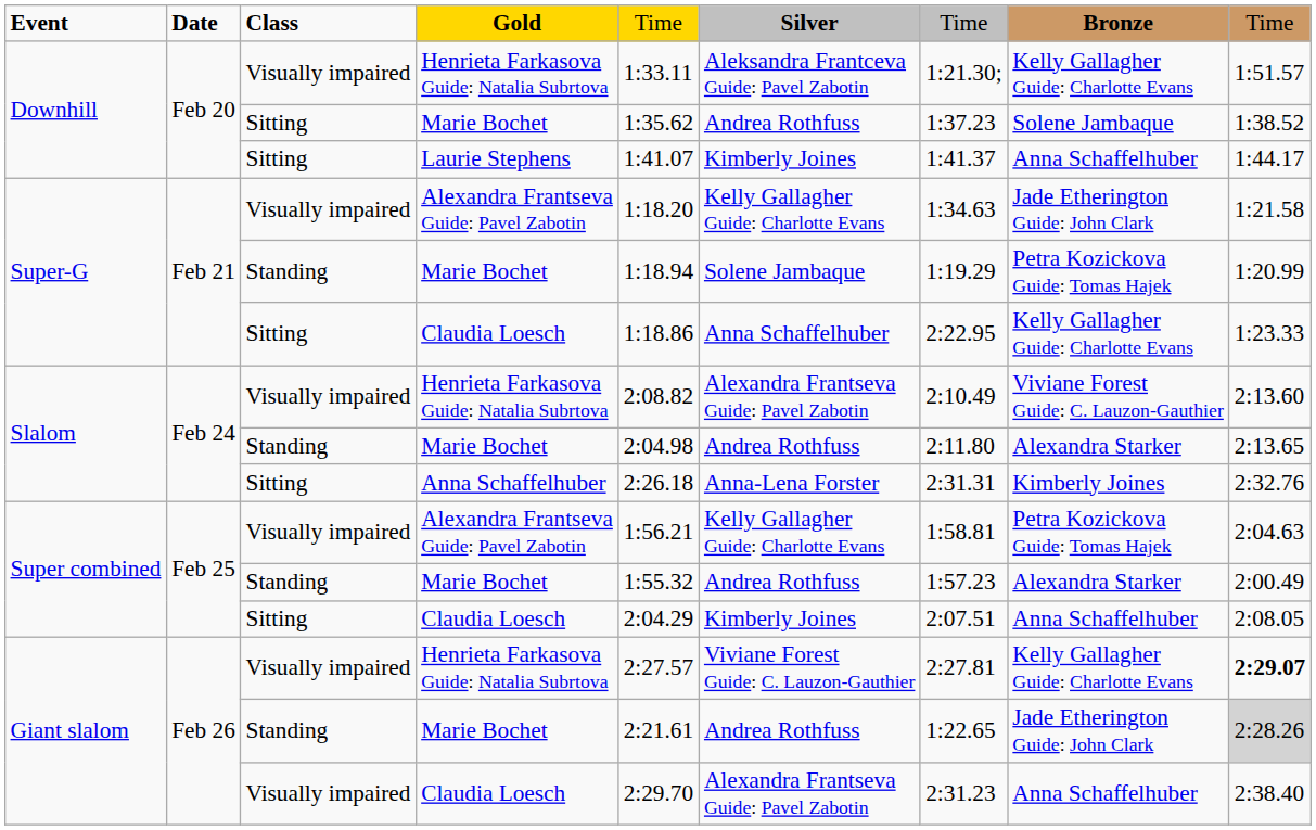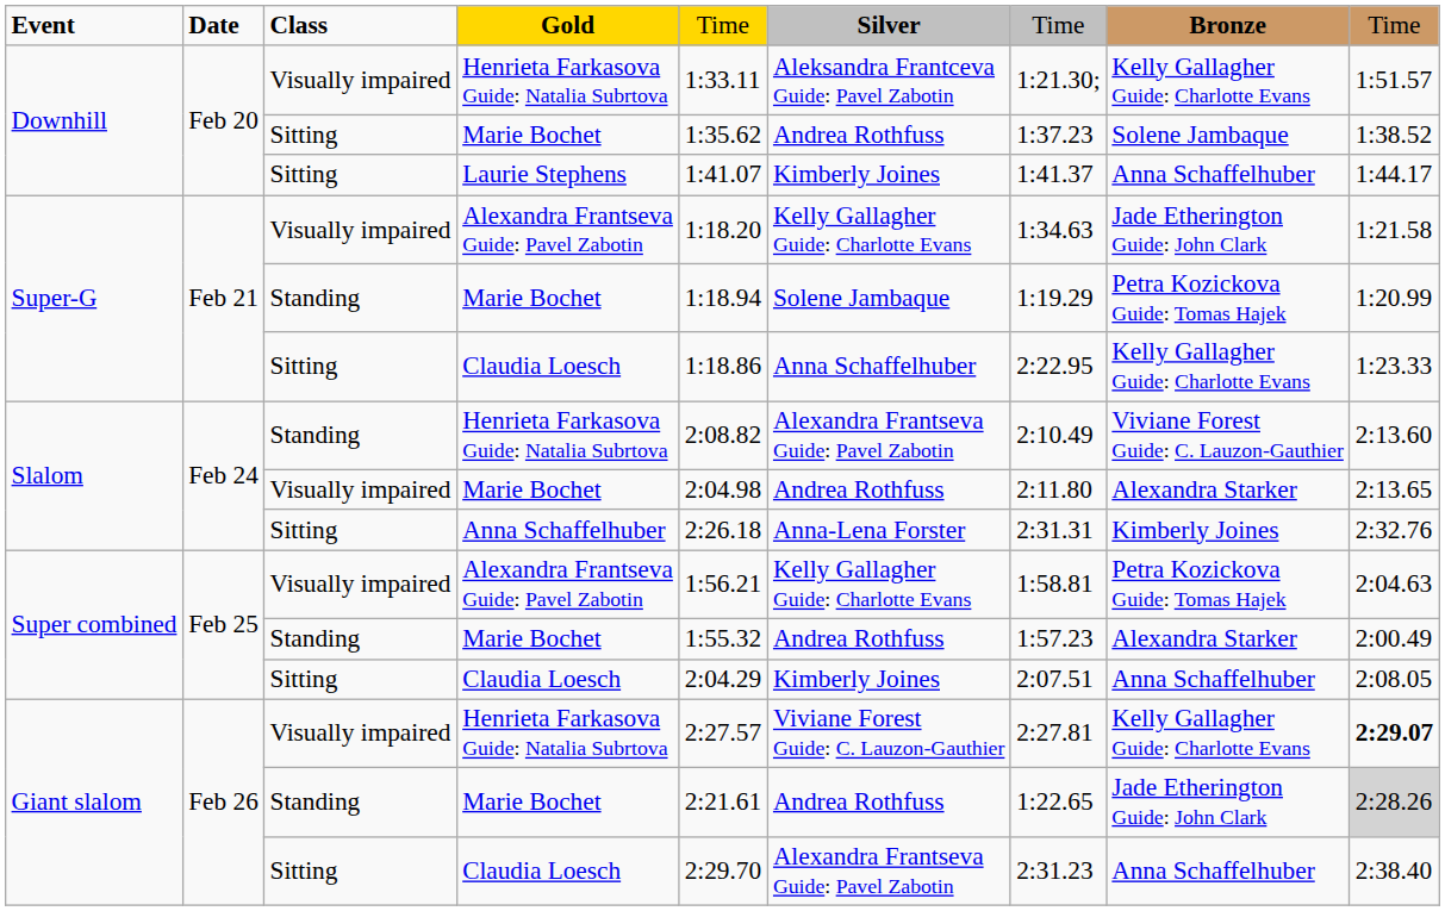Slalom / Henrieta Farkasova Guide: Natalia Subrtova | column 3: Visually impaired -> Standing
Slalom / Marie Bochet | column 3: Standing -> Visually impaired
Giant slalom / Claudia Loesch | column 3: Visually impaired -> Sitting
